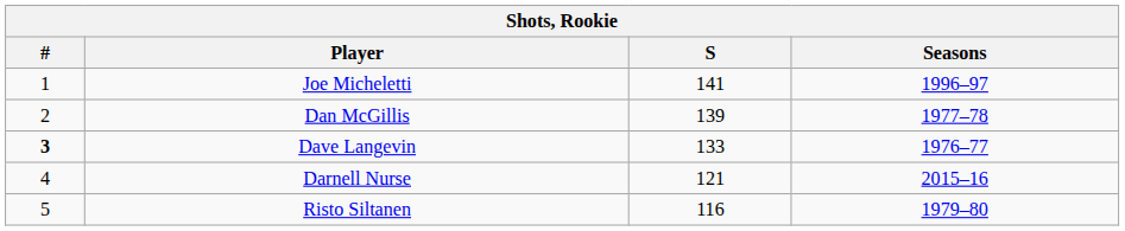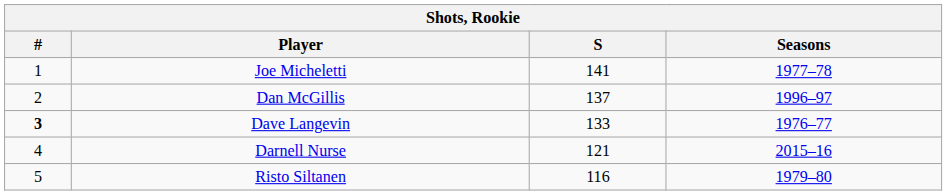Joe Micheletti | Seasons: 1996–97 -> 1977–78
Dan McGillis | S: 139 -> 137
Dan McGillis | Seasons: 1977–78 -> 1996–97
